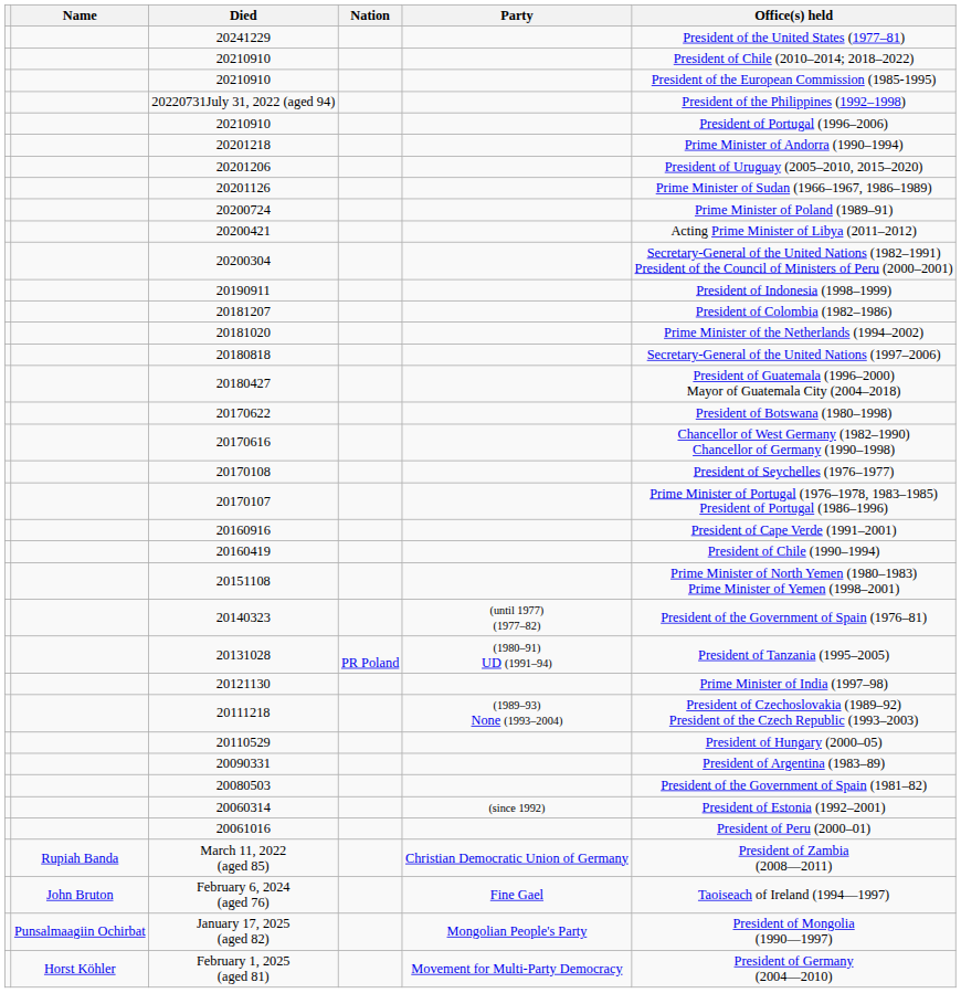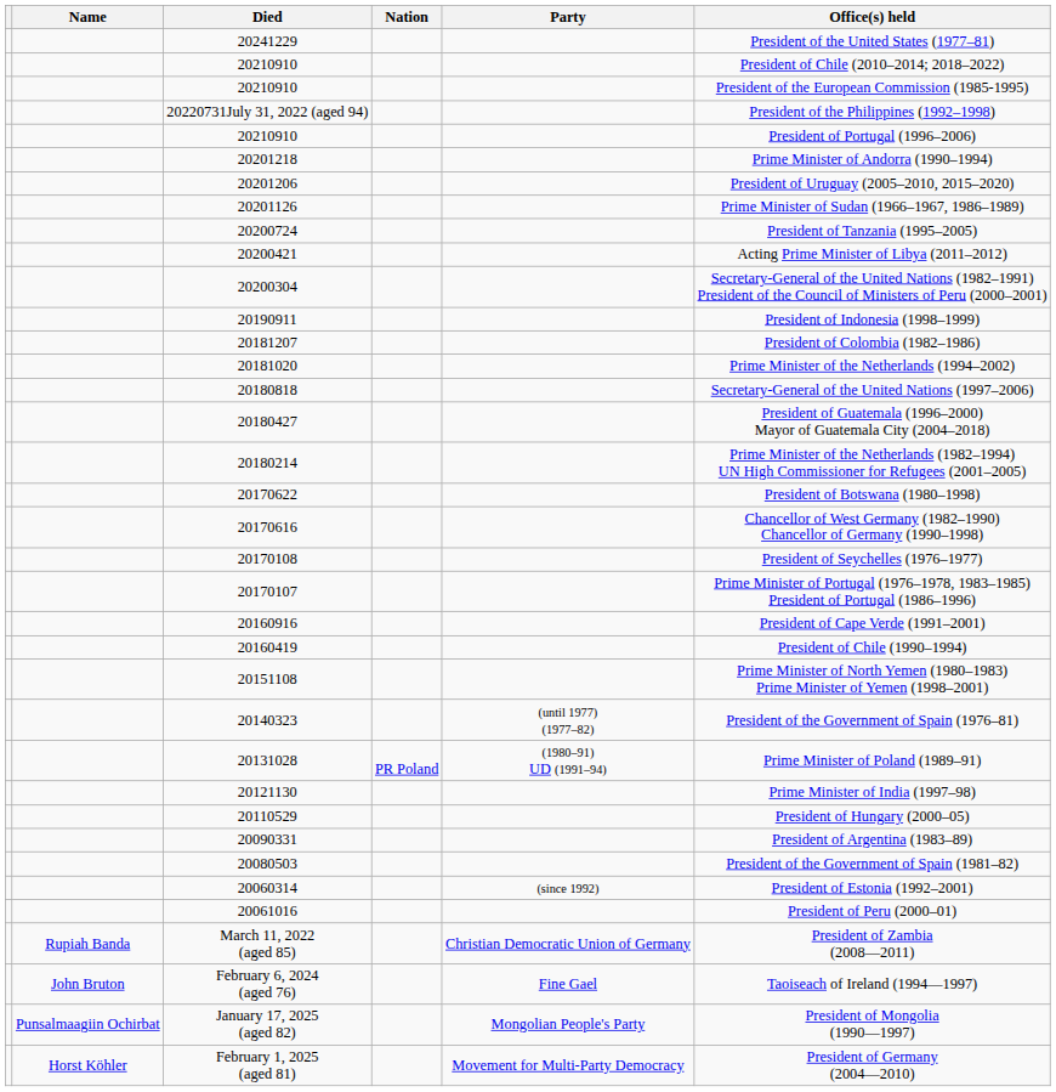20200724 | Office(s) held: Prime Minister of Poland (1989–91) -> President of Tanzania (1995–2005)
+ row: 20180214 | Prime Minister of the Netherlands (1982–1994) UN High Commissioner for Refugees (2001–2005)
20131028 | Office(s) held: President of Tanzania (1995–2005) -> Prime Minister of Poland (1989–91)
- row: 20111218 | (1989–93) None (1993–2004) | President of Czechoslovakia (1989–92) President of the Czech Republic (1993–2003)
